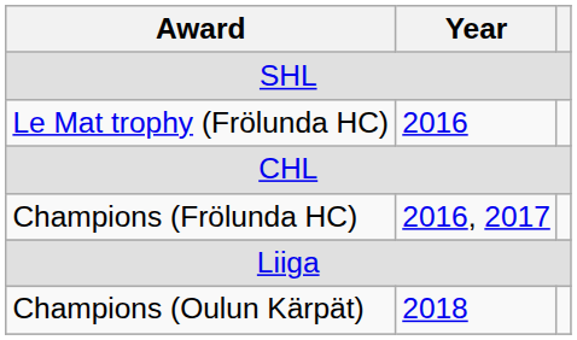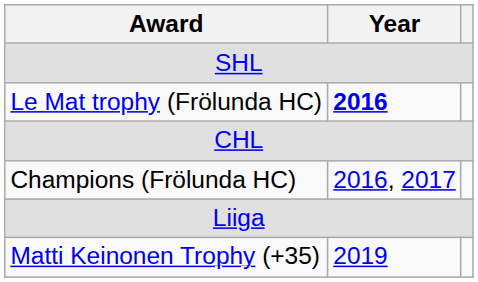Le Mat trophy (Frölunda HC) | Year: normal -> bold
- row: Champions (Oulun Kärpät) | 2018
+ row: Matti Keinonen Trophy (+35) | 2019
